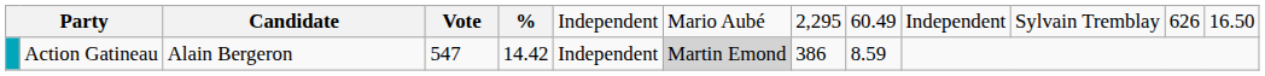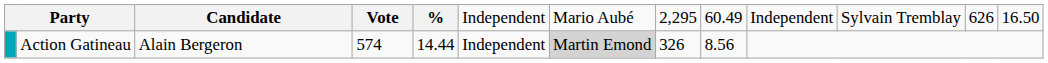Action Gatineau | column 4: 547 -> 574
Action Gatineau | column 5: 14.42 -> 14.44
Action Gatineau | column 8: 386 -> 326
Action Gatineau | column 9: 8.59 -> 8.56
